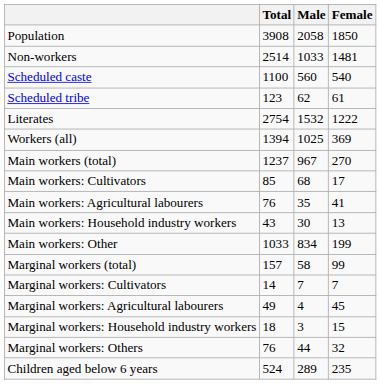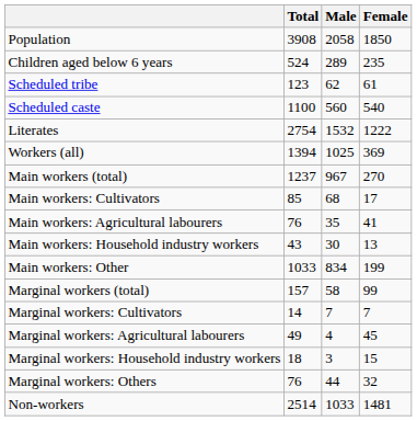rows swapped: Children aged below 6 years <-> Non-workers
rows swapped: Scheduled caste <-> Scheduled tribe
